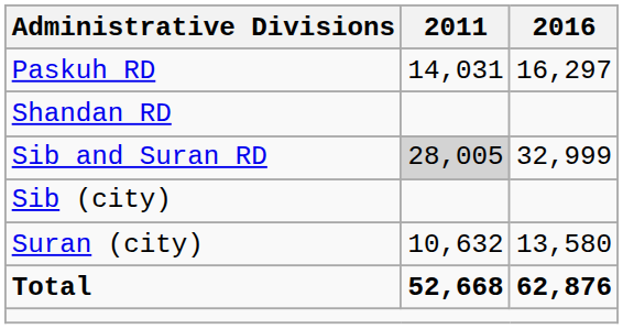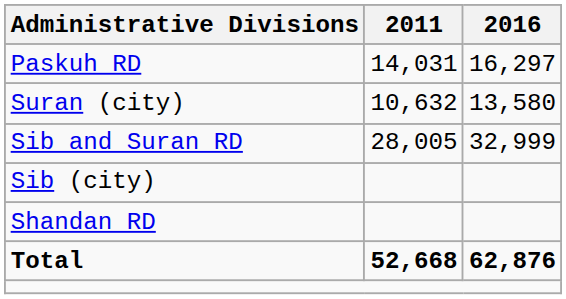rows swapped: Shandan RD <-> Suran (city)
Sib and Suran RD | 2011: lightgrey background -> no background
